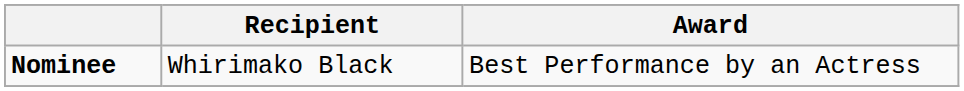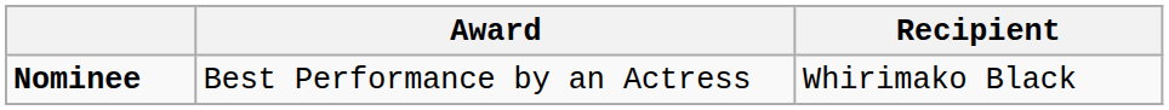columns swapped: Award <-> Recipient
